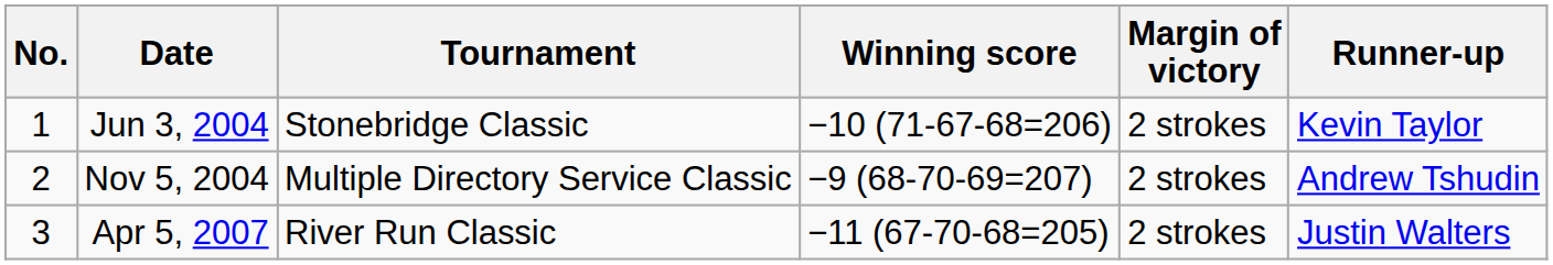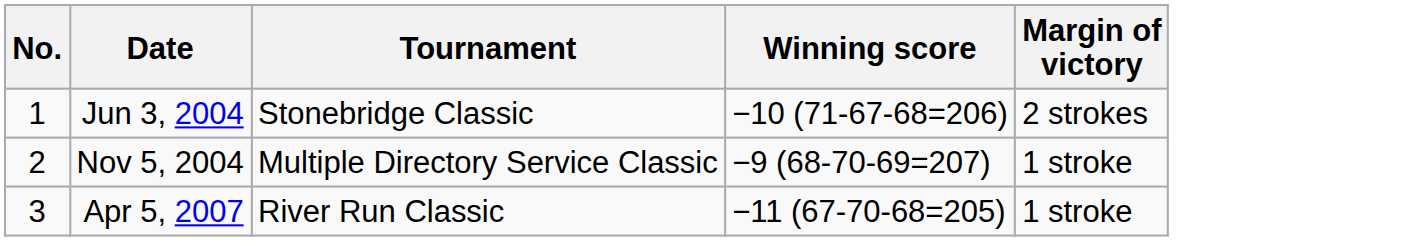- column: Runner-up | Kevin Taylor | Andrew Tshudin | Justin Walters
Nov 5, 2004 | Margin of victory: 2 strokes -> 1 stroke
Apr 5, 2007 | Margin of victory: 2 strokes -> 1 stroke
